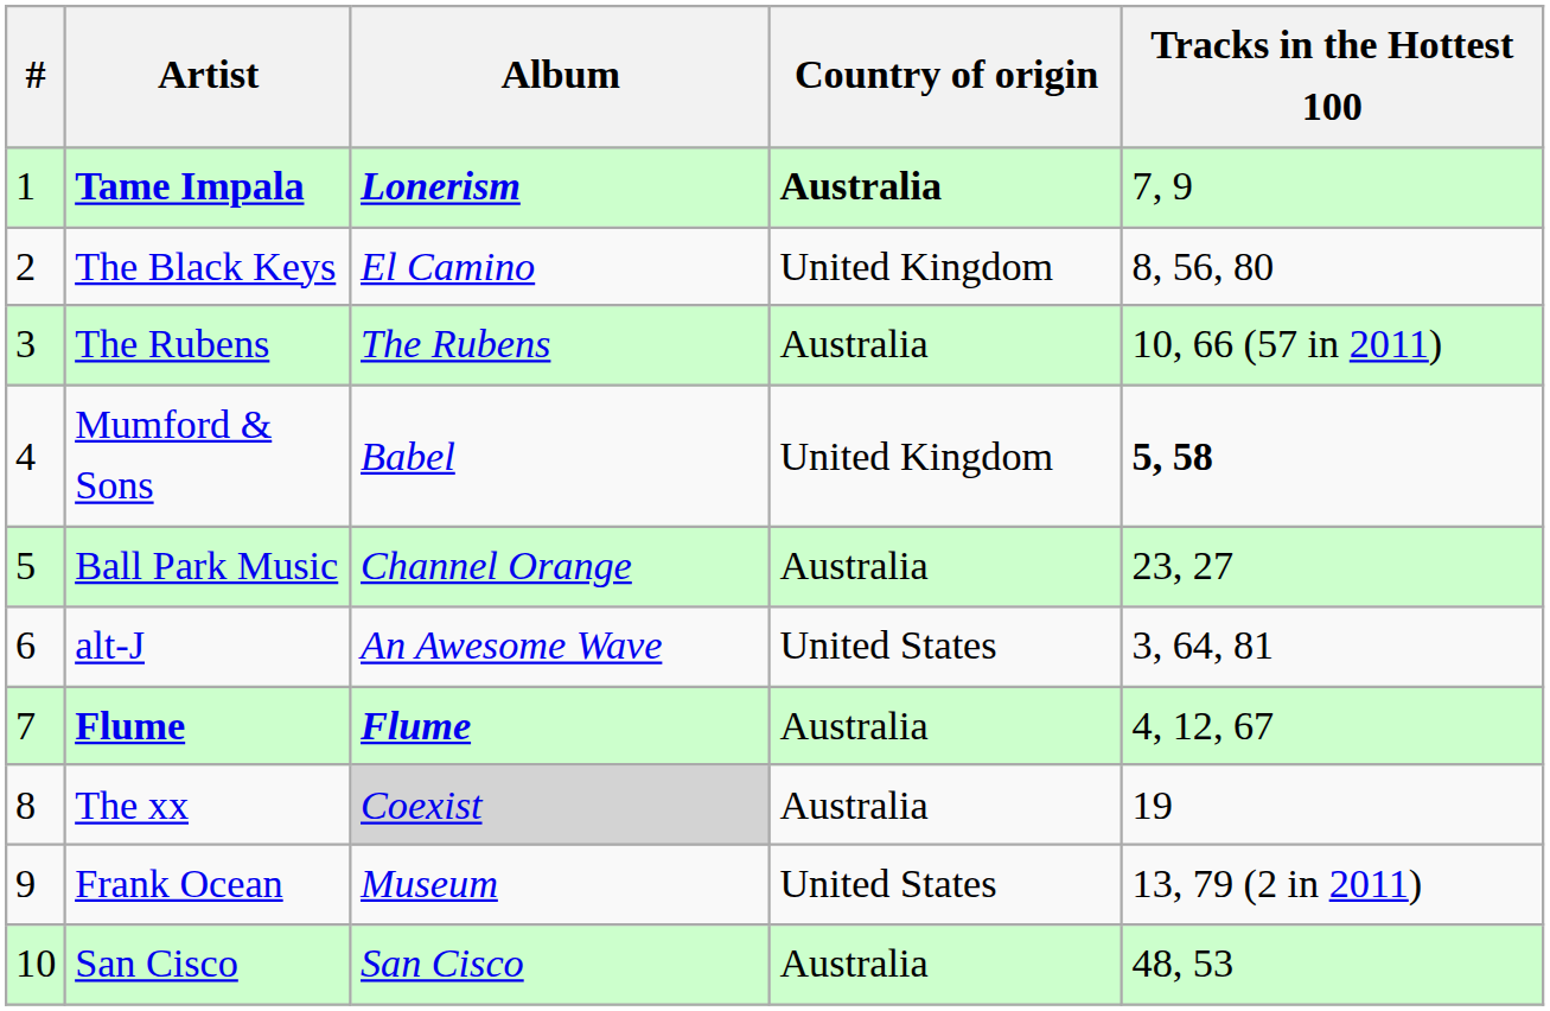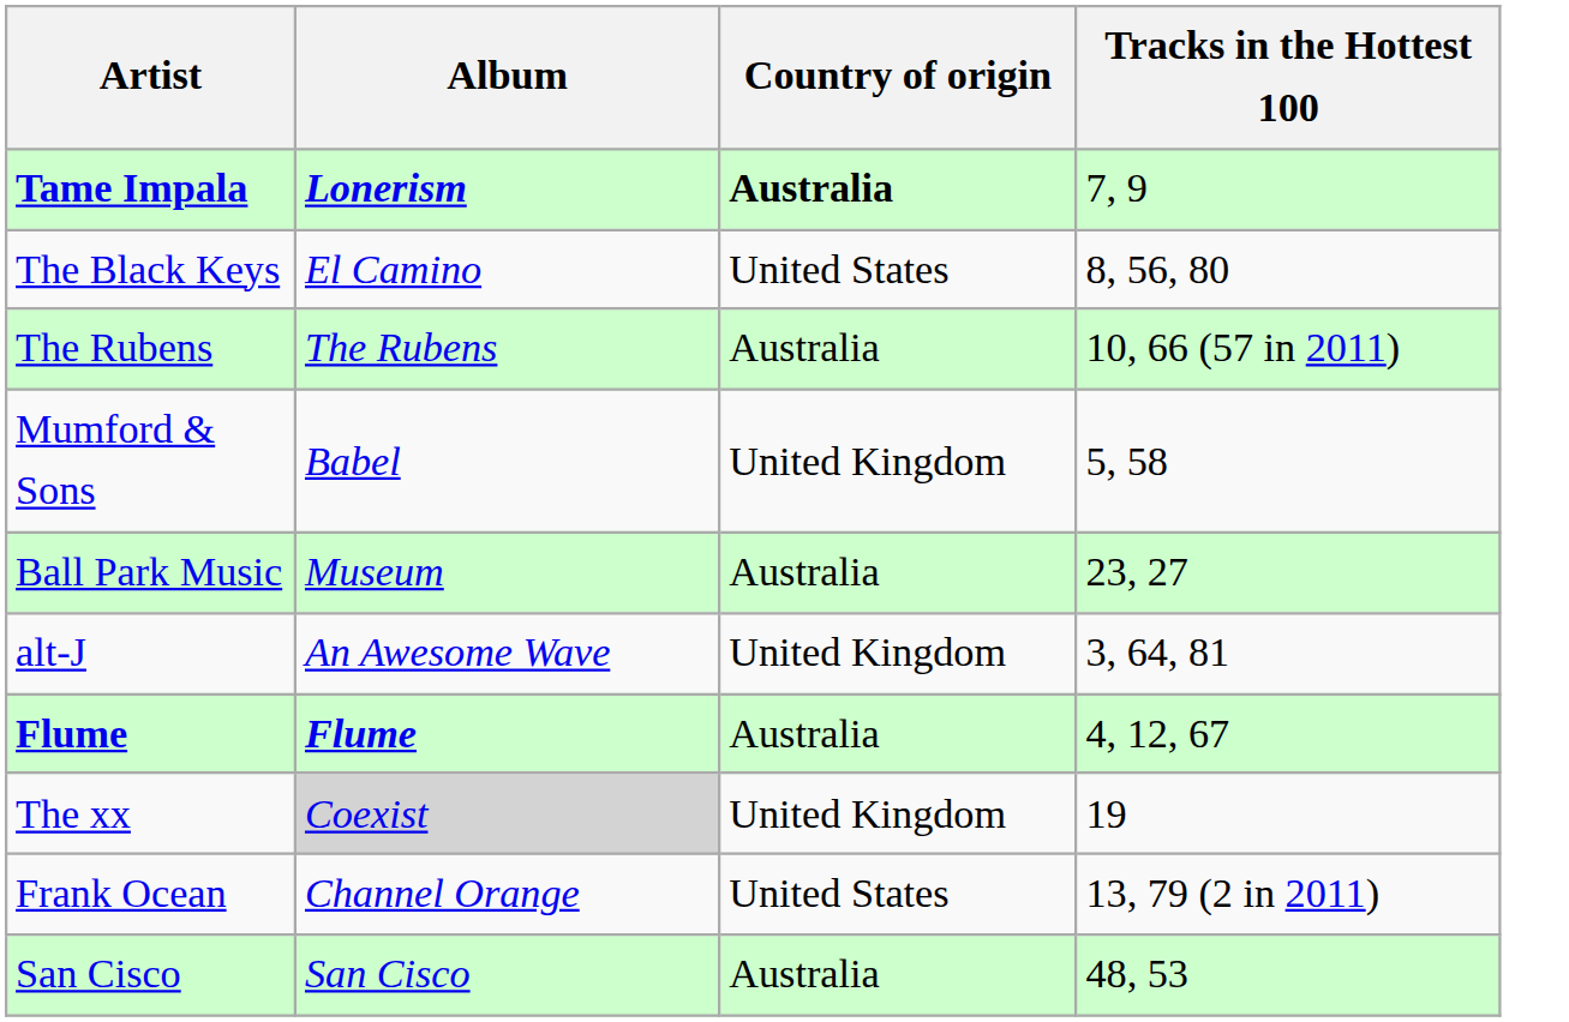- column: # | 1 | 2 | 3 | 4 | 5 | 6 | 7 | 8 | 9 | 10
The Black Keys | Country of origin: United Kingdom -> United States
Mumford & Sons | Tracks in the Hottest 100: bold -> normal
Ball Park Music | Album: Channel Orange -> Museum
alt-J | Country of origin: United States -> United Kingdom
The xx | Country of origin: Australia -> United Kingdom
Frank Ocean | Album: Museum -> Channel Orange
